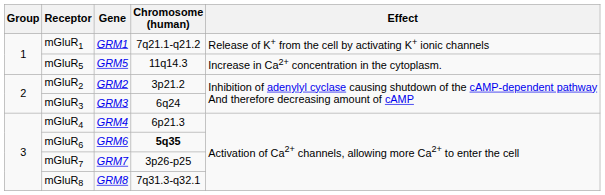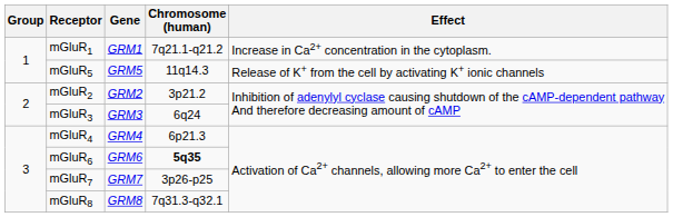mGluR1 | Effect: Release of K+ from the cell by activating K+ ionic channels -> Increase in Ca2+ concentration in the cytoplasm.
mGluR5 | Effect: Increase in Ca2+ concentration in the cytoplasm. -> Release of K+ from the cell by activating K+ ionic channels
